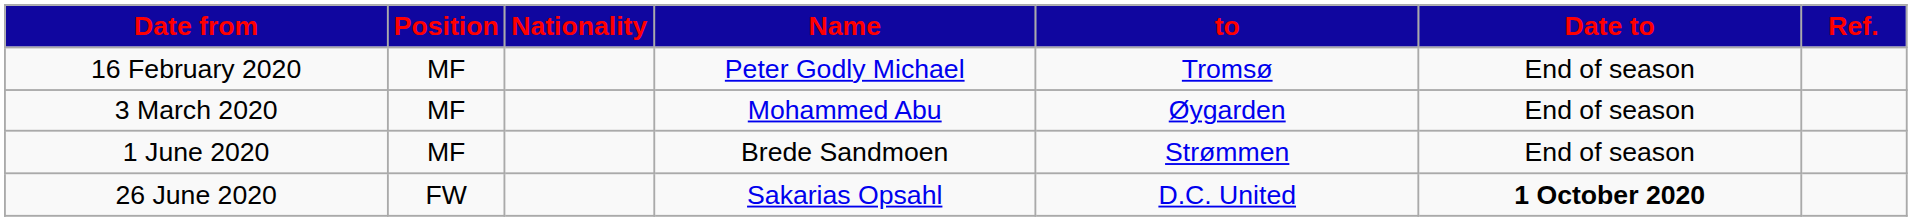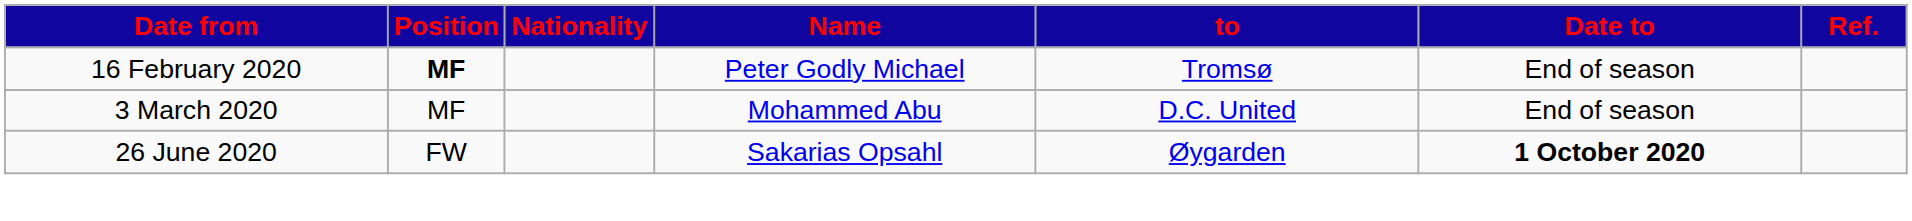16 February 2020 | Position: normal -> bold
3 March 2020 | to: Øygarden -> D.C. United
- row: 1 June 2020 | MF | Brede Sandmoen | Strømmen | End of season
26 June 2020 | to: D.C. United -> Øygarden
